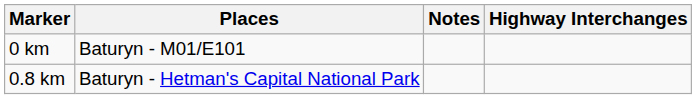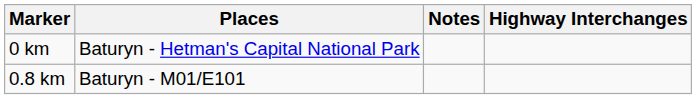0 km | Places: Baturyn - M01/E101 -> Baturyn - Hetman's Capital National Park
0.8 km | Places: Baturyn - Hetman's Capital National Park -> Baturyn - M01/E101
